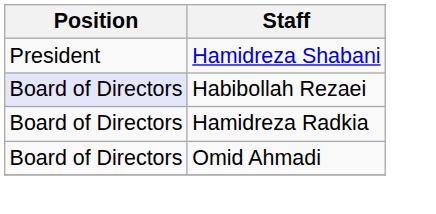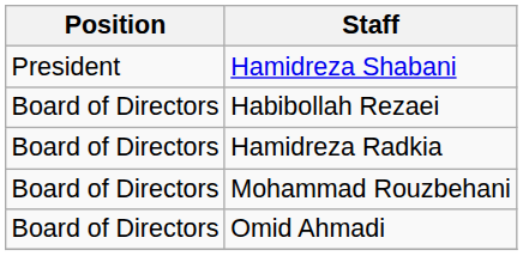Habibollah Rezaei | Position: lavender background -> no background
+ row: Board of Directors | Mohammad Rouzbehani
